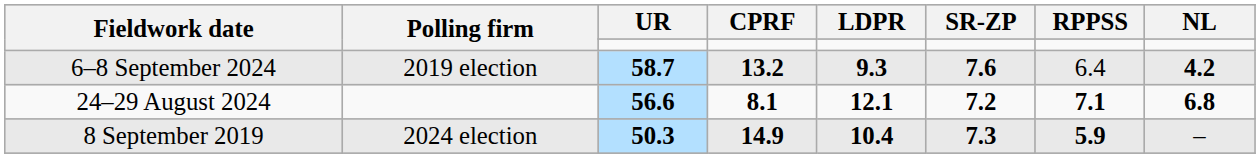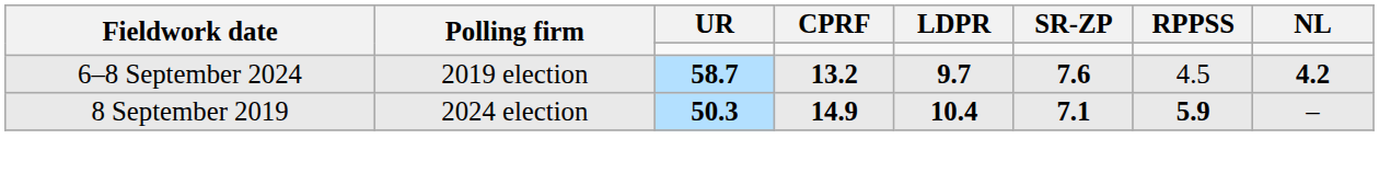6–8 September 2024 | LDPR: 9.3 -> 9.7
6–8 September 2024 | RPPSS: 6.4 -> 4.5
- row: 24–29 August 2024 | 56.6 | 8.1 | 12.1 | 7.2 | 7.1 | 6.8
8 September 2019 | SR-ZP: 7.3 -> 7.1
